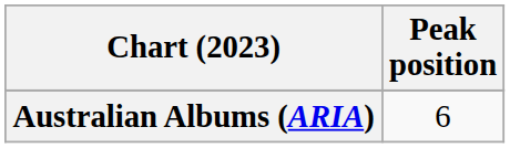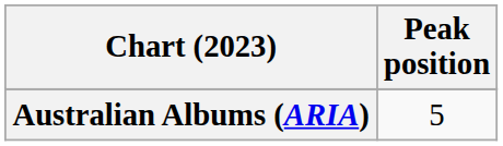Australian Albums (ARIA) | Peak position: 6 -> 5
